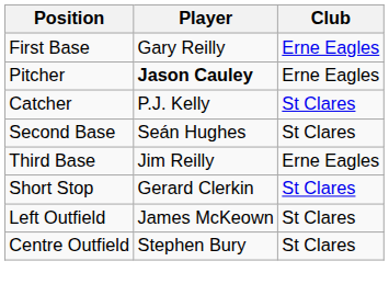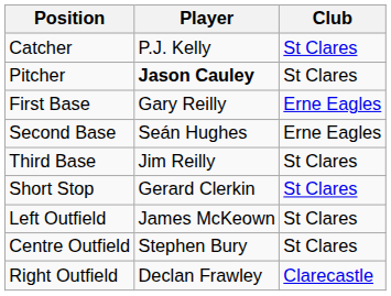rows swapped: Catcher <-> First Base
Pitcher | Club: Erne Eagles -> St Clares
Second Base | Club: St Clares -> Erne Eagles
Third Base | Club: Erne Eagles -> St Clares
+ row: Right Outfield | Declan Frawley | Clarecastle
